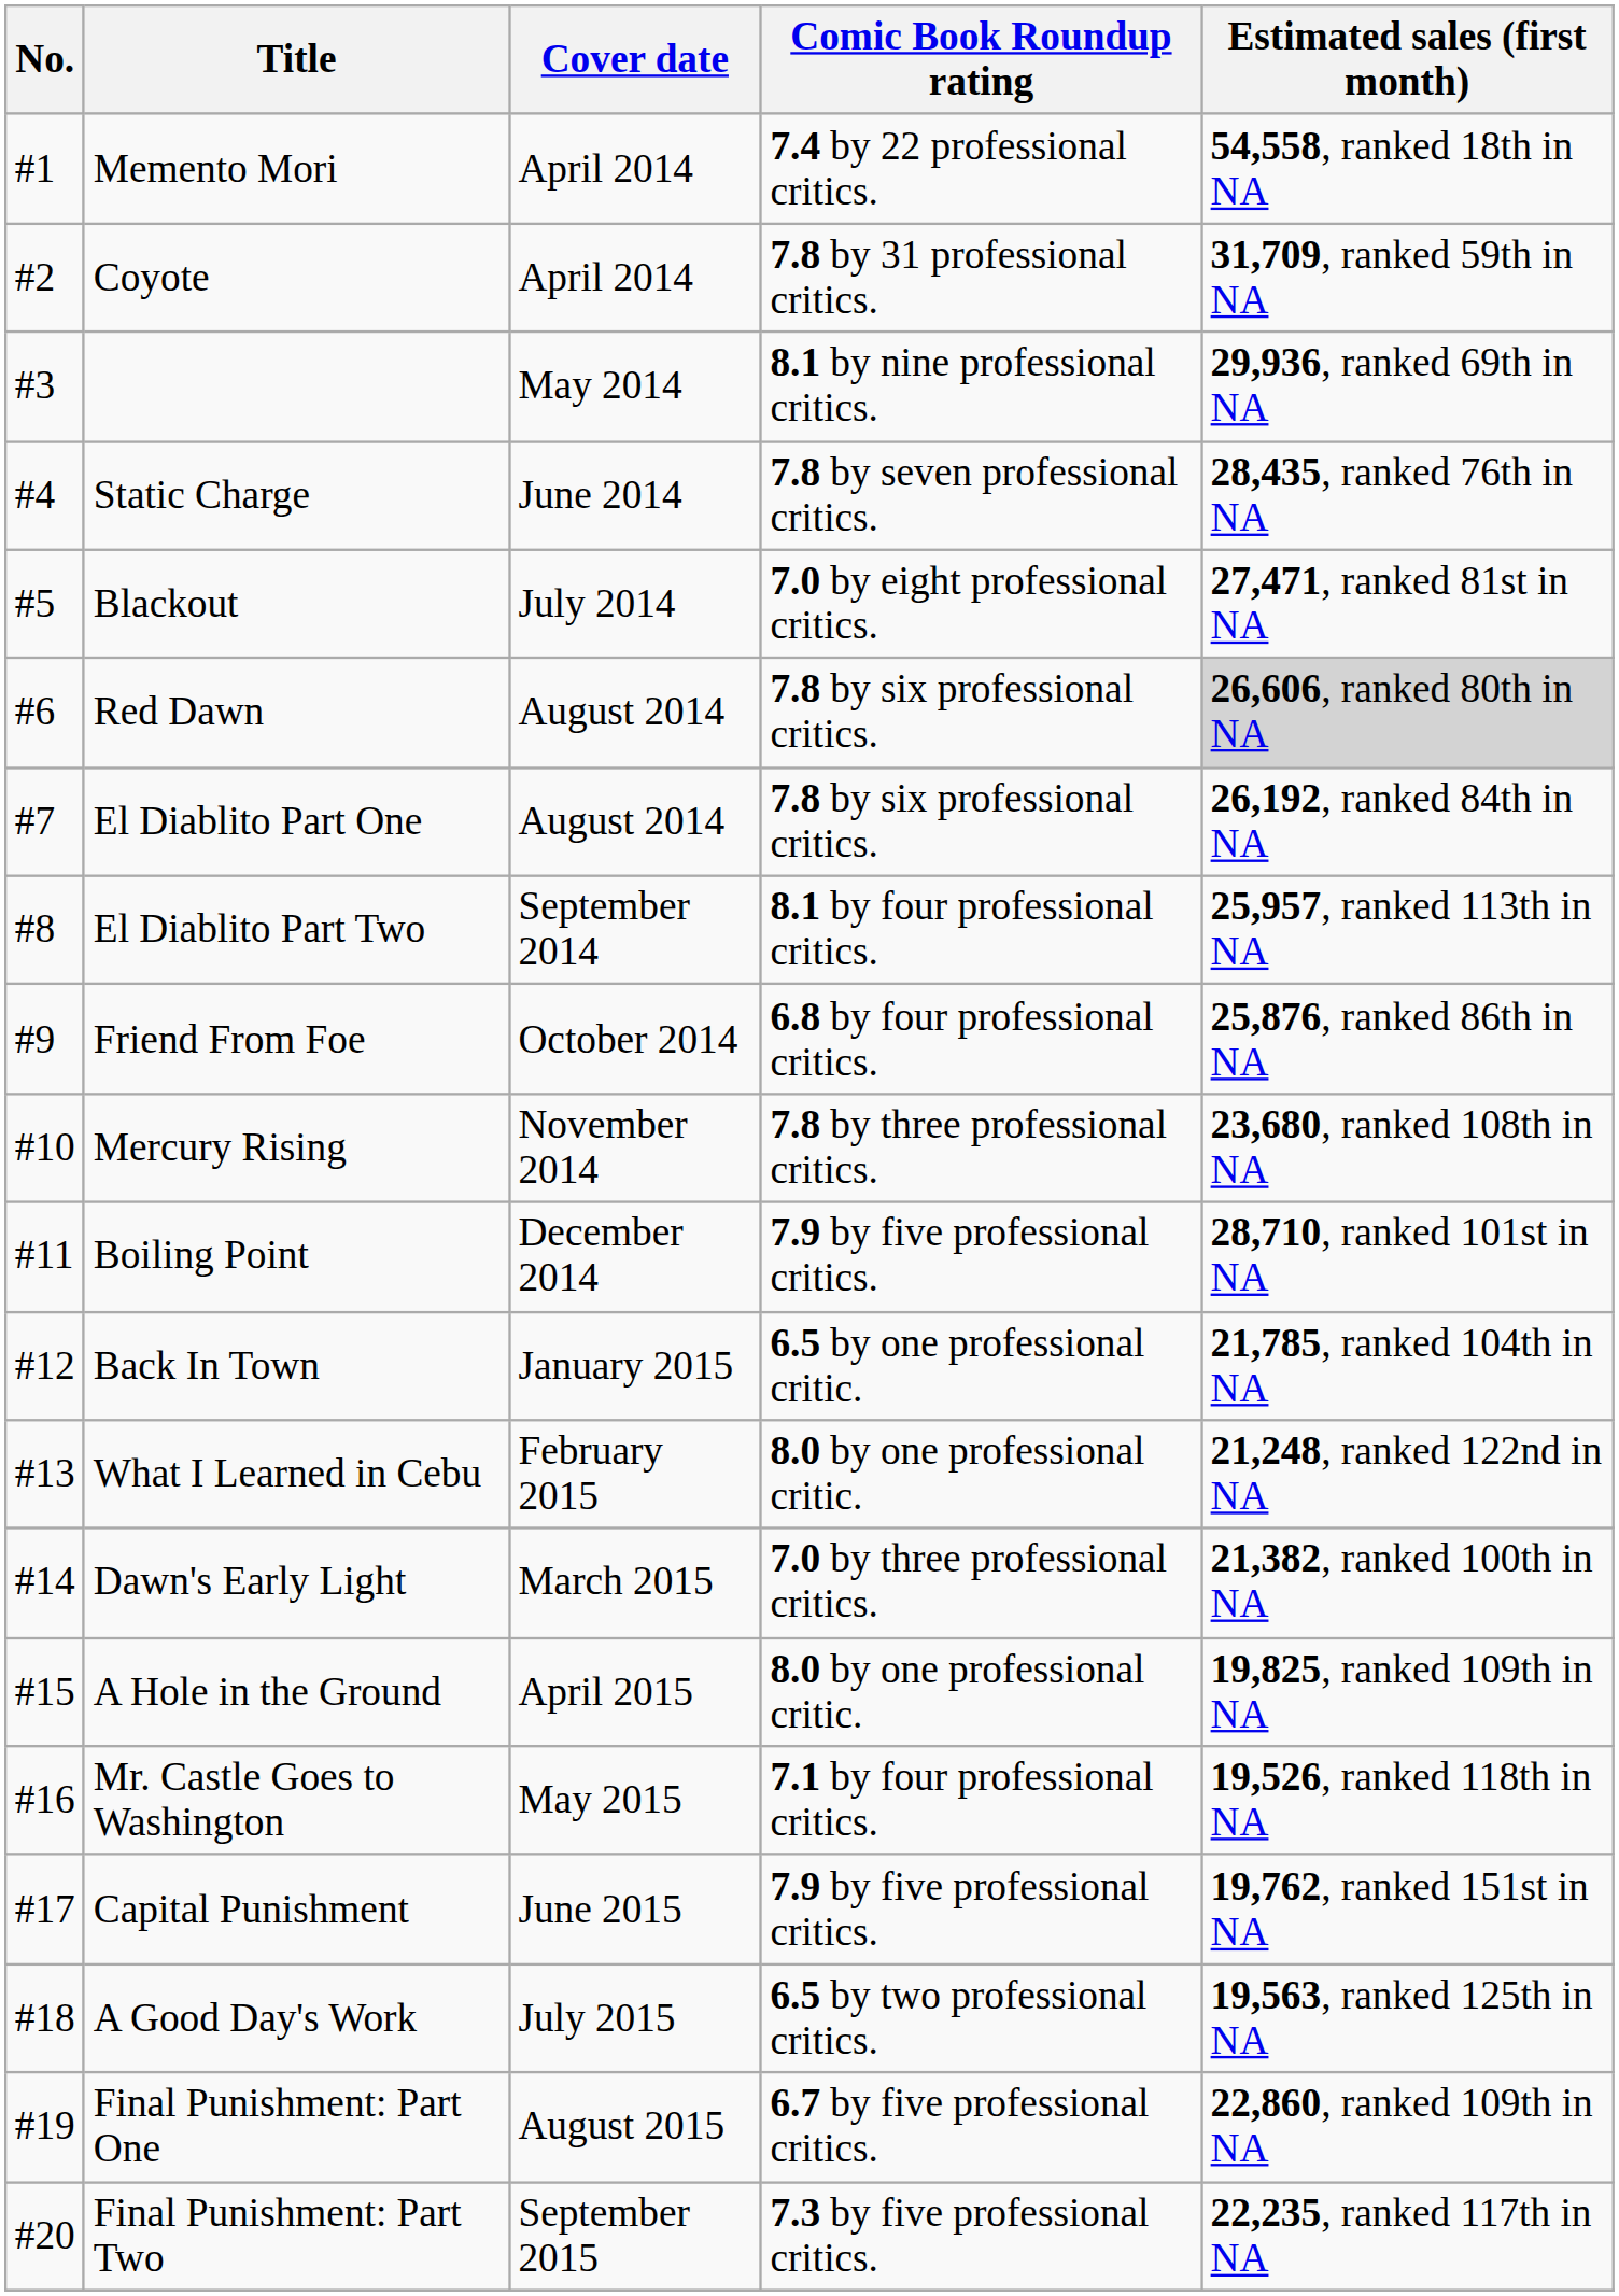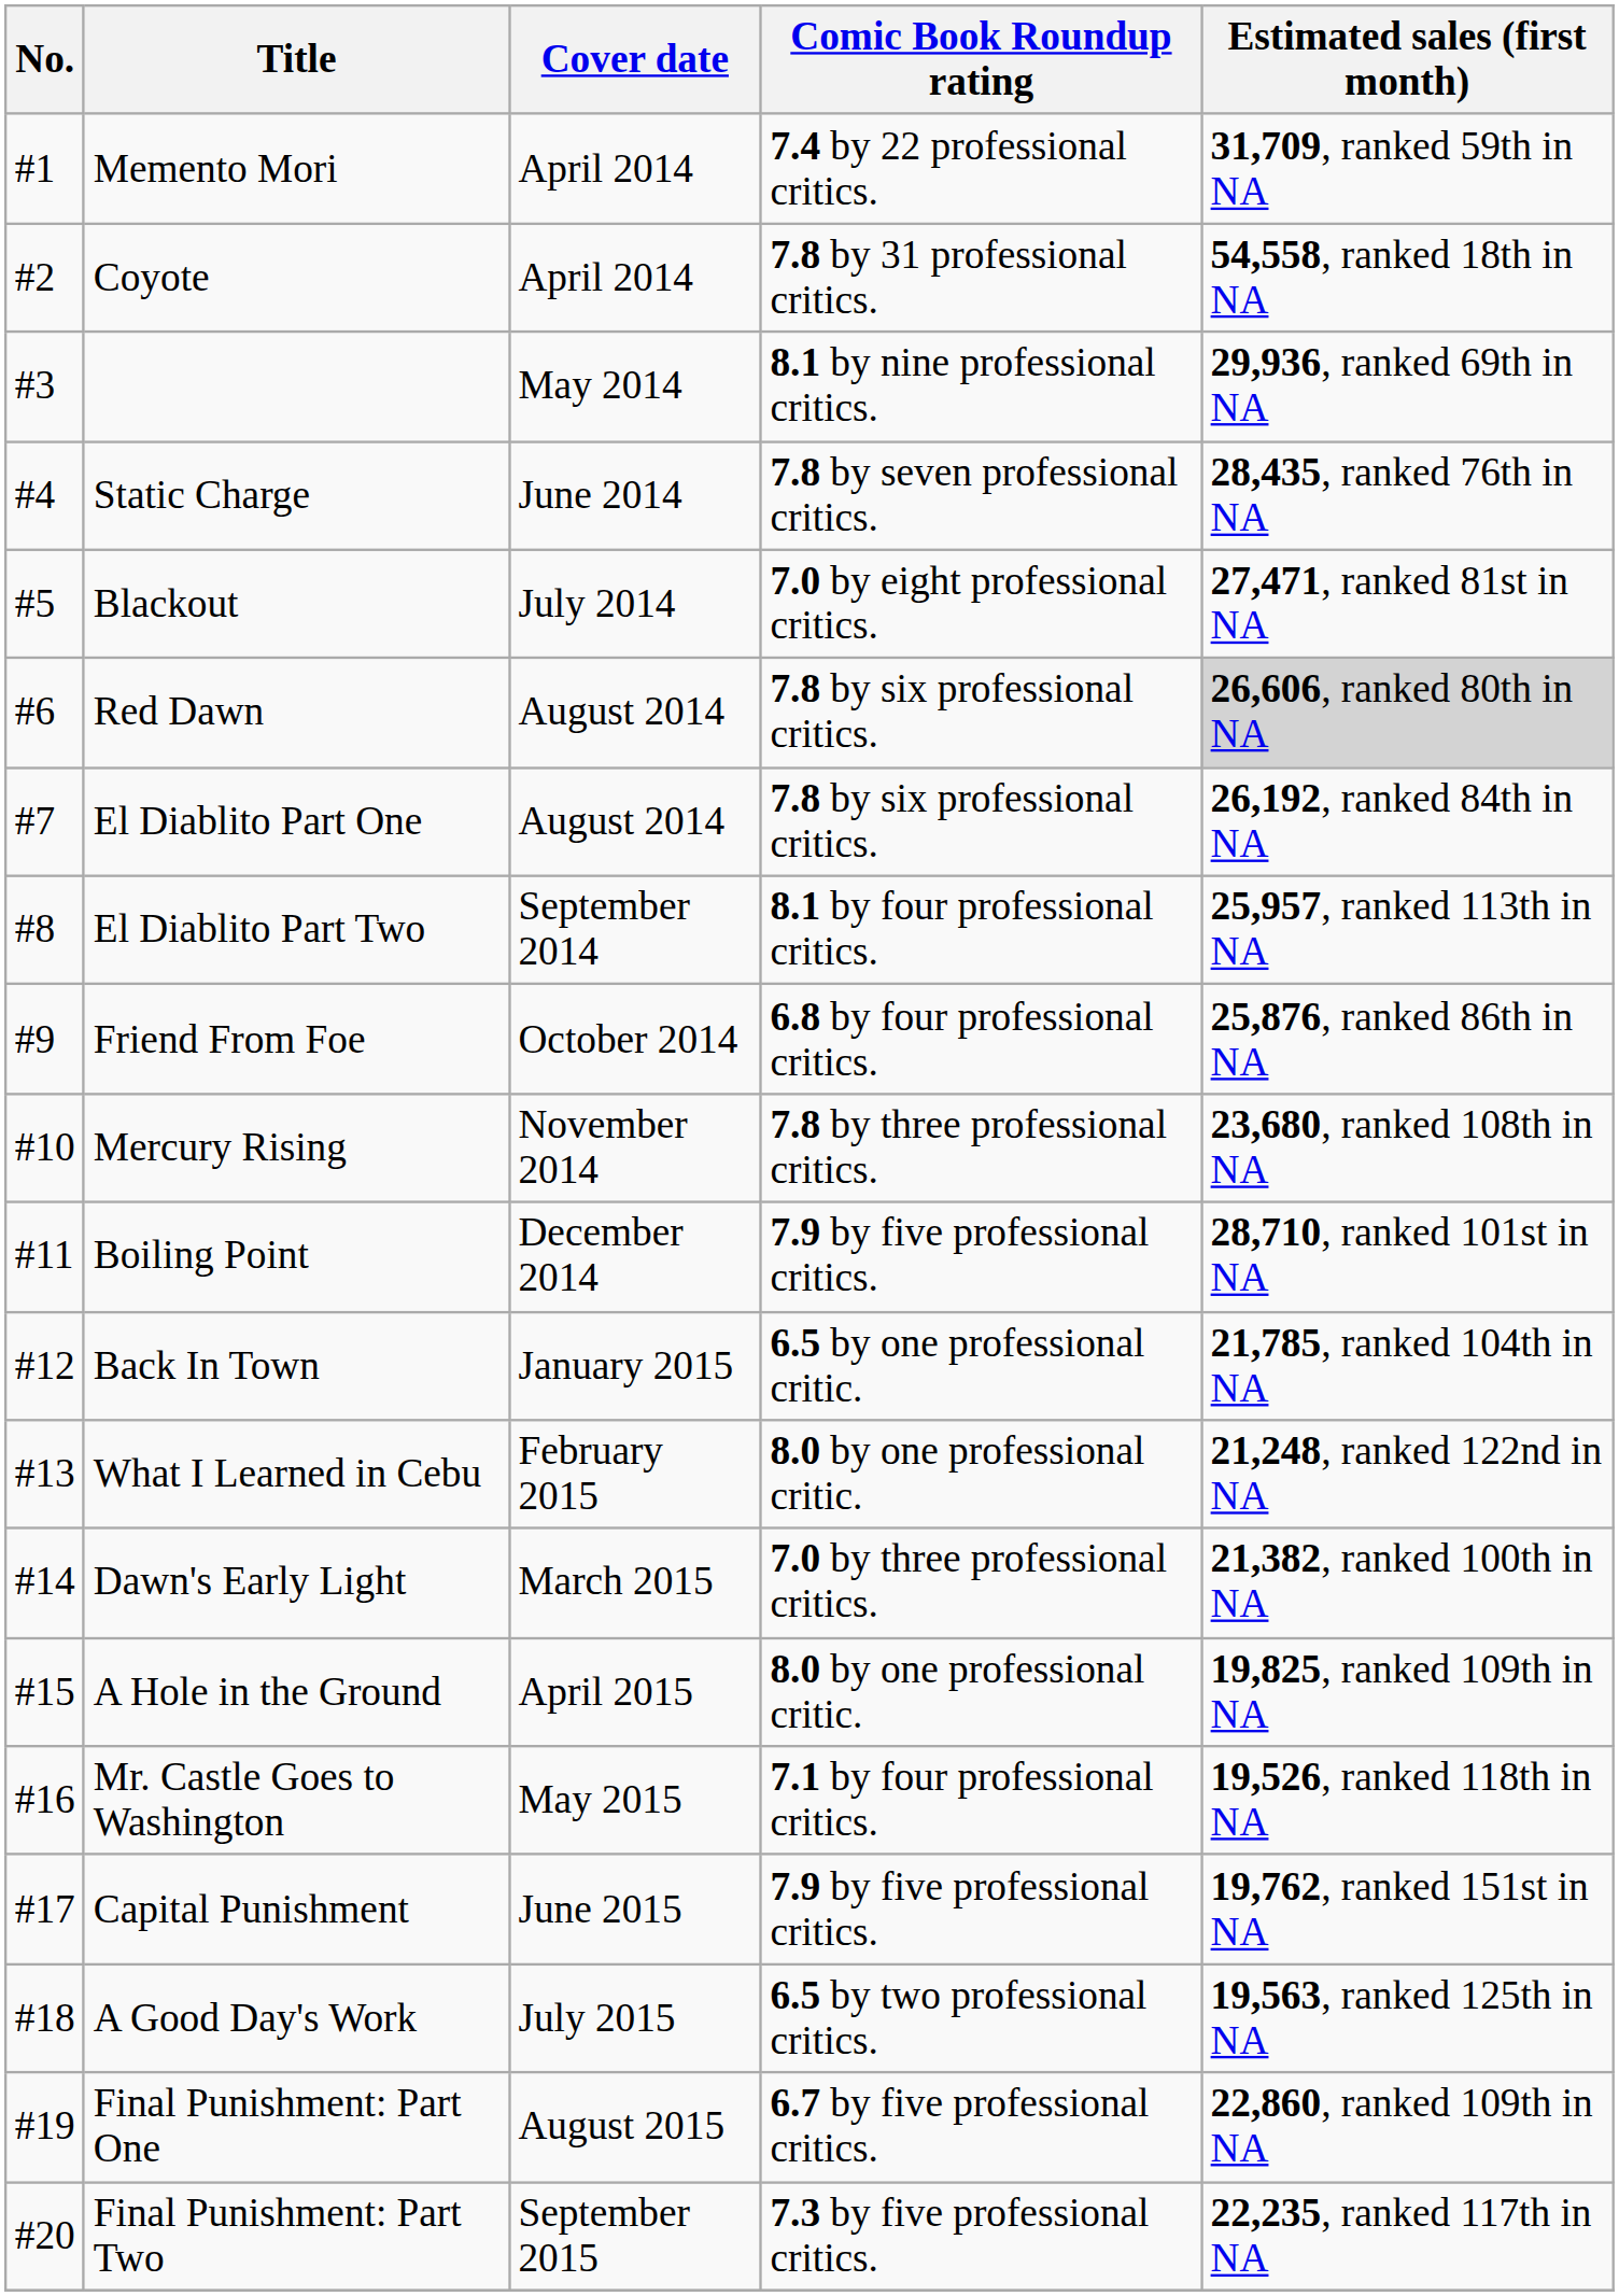Memento Mori | Estimated sales (first month): 54,558, ranked 18th in NA -> 31,709, ranked 59th in NA
Coyote | Estimated sales (first month): 31,709, ranked 59th in NA -> 54,558, ranked 18th in NA
